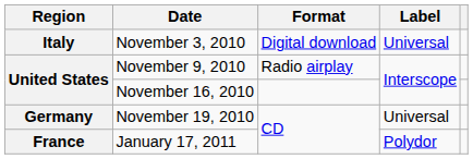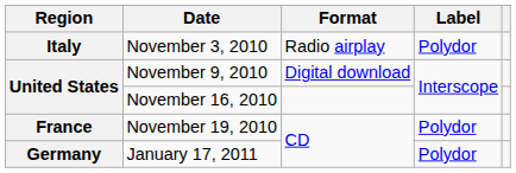November 3, 2010 | Format: Digital download -> Radio airplay
November 3, 2010 | Label: Universal -> Polydor
November 9, 2010 | Format: Radio airplay -> Digital download
November 19, 2010 | Region: Germany -> France
November 19, 2010 | Label: Universal -> Polydor
January 17, 2011 | Region: France -> Germany
